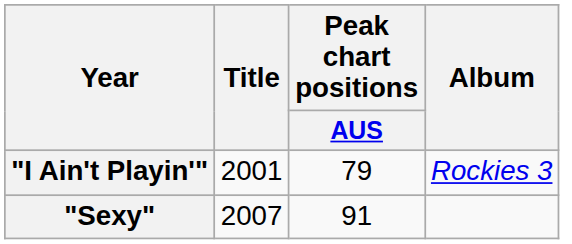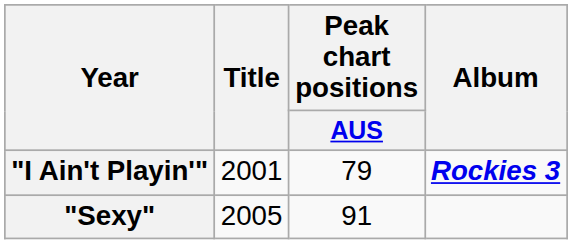"I Ain't Playin'" | Album: normal -> bold
"Sexy" | Title: 2007 -> 2005
